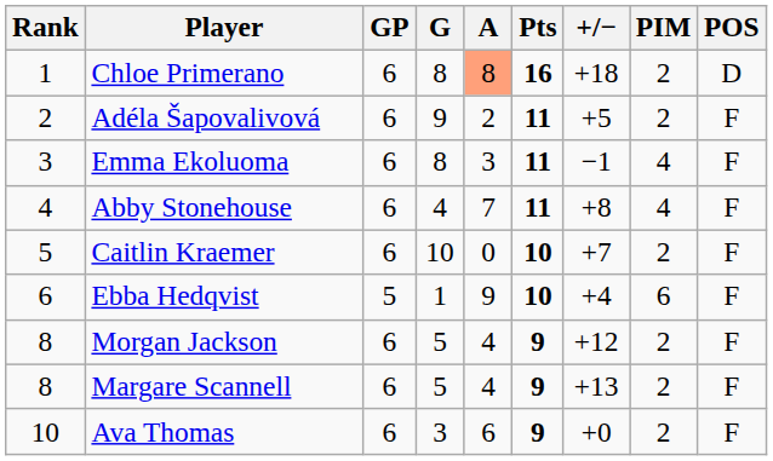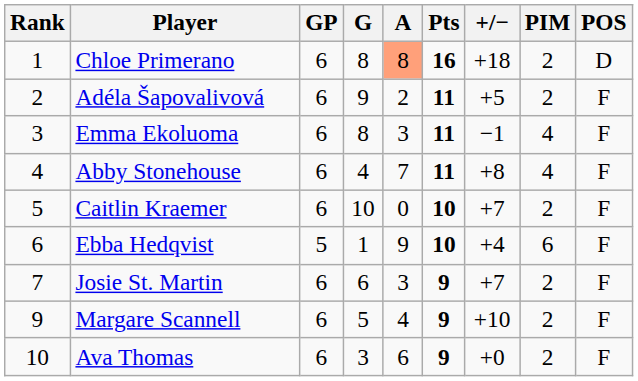+ row: 7 | Josie St. Martin | 6 | 6 | 3 | 9 | +7 | 2 | F
- row: 8 | Morgan Jackson | 6 | 5 | 4 | 9 | +12 | 2 | F
Margare Scannell | Rank: 8 -> 9
Margare Scannell | +/−: +13 -> +10
